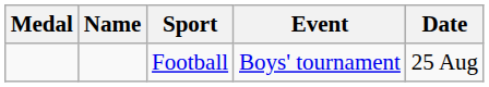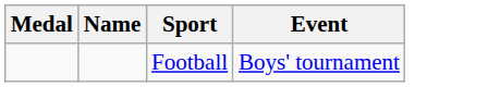- column: Date | 25 Aug
